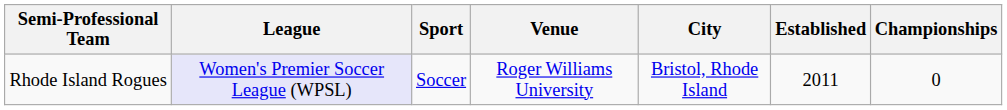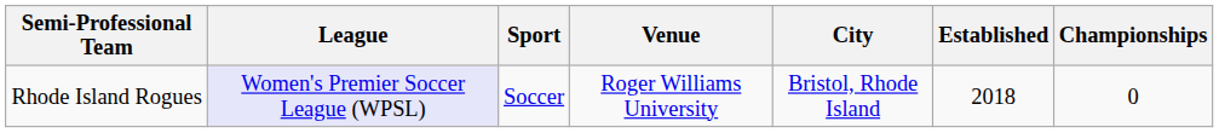Rhode Island Rogues | Established: 2011 -> 2018
